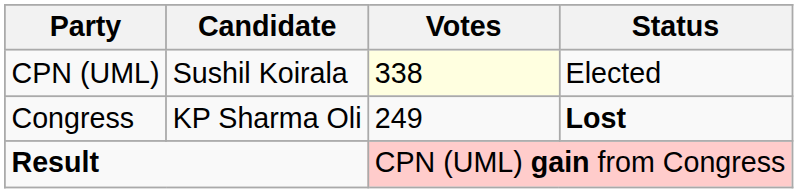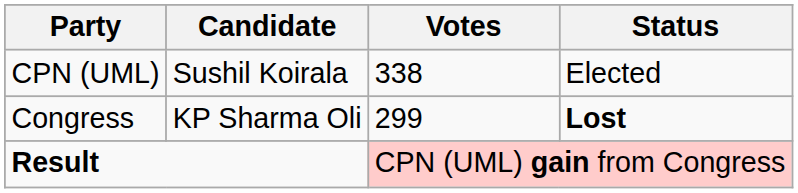CPN (UML) | Votes: lightyellow background -> no background
Congress | Votes: 249 -> 299
